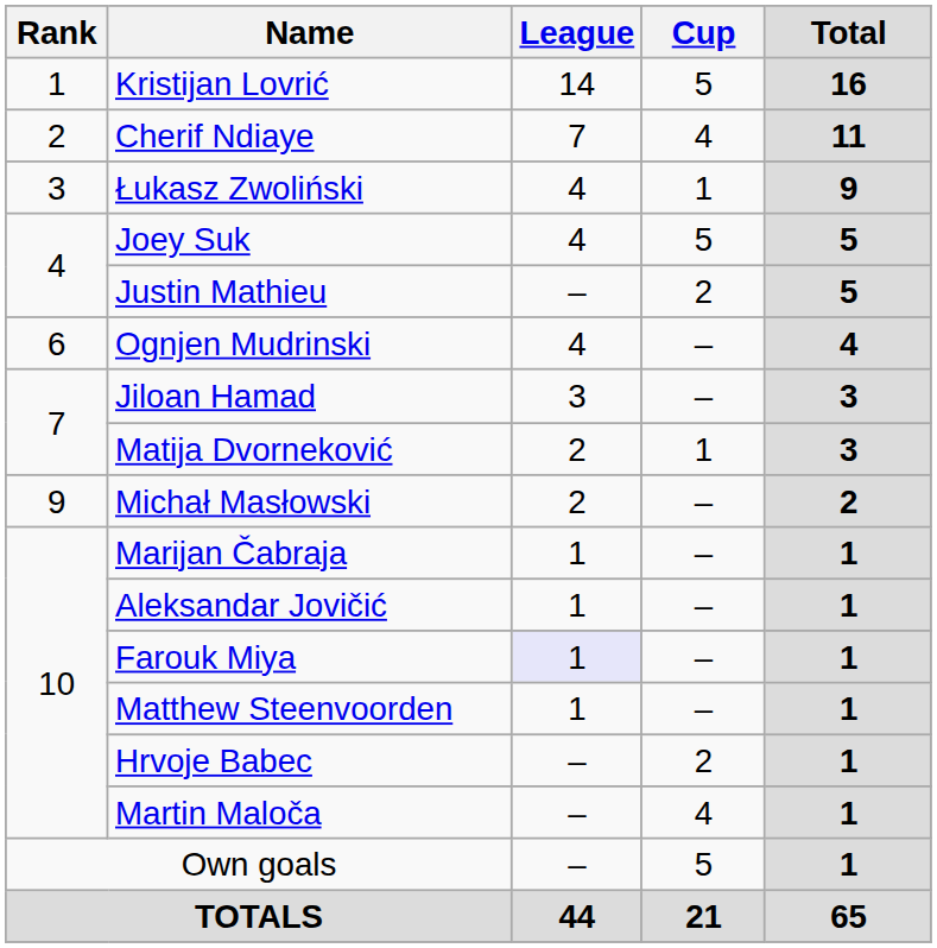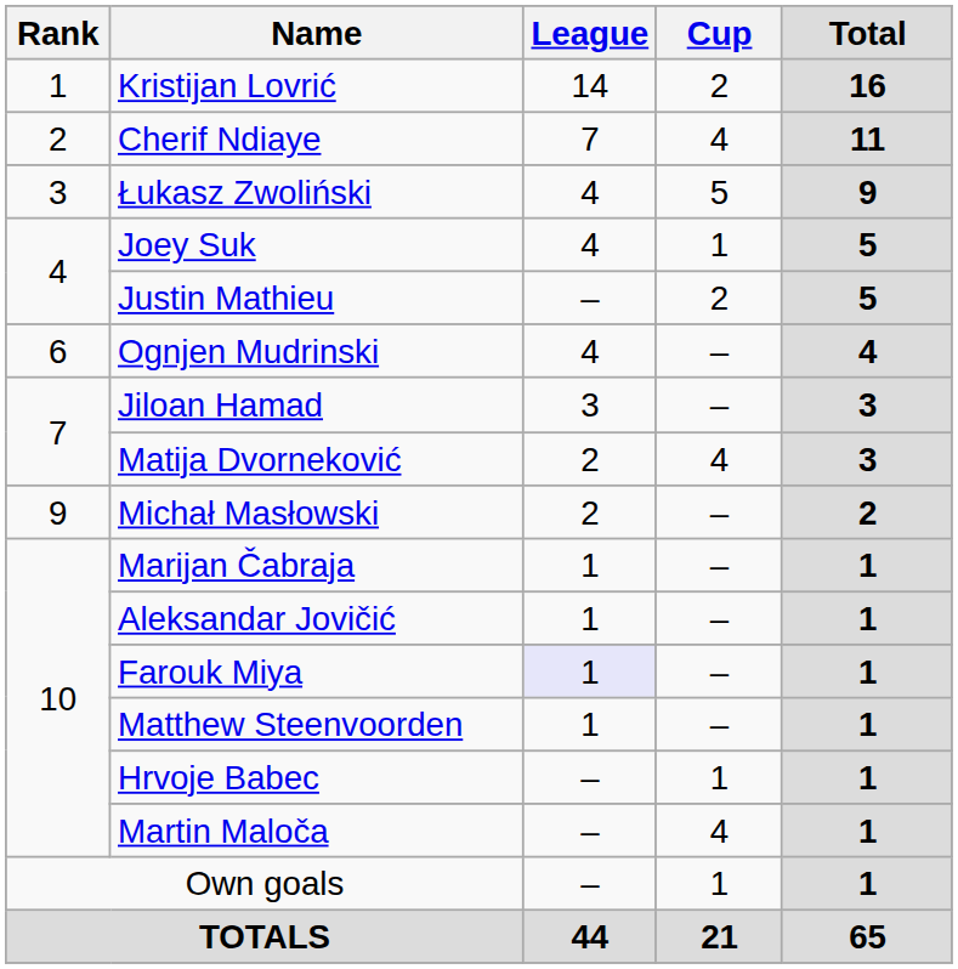Kristijan Lovrić | Cup: 5 -> 2
Łukasz Zwoliński | Cup: 1 -> 5
Joey Suk | Cup: 5 -> 1
Matija Dvorneković | Cup: 1 -> 4
Hrvoje Babec | Cup: 2 -> 1
Own goals | Cup: 5 -> 1
